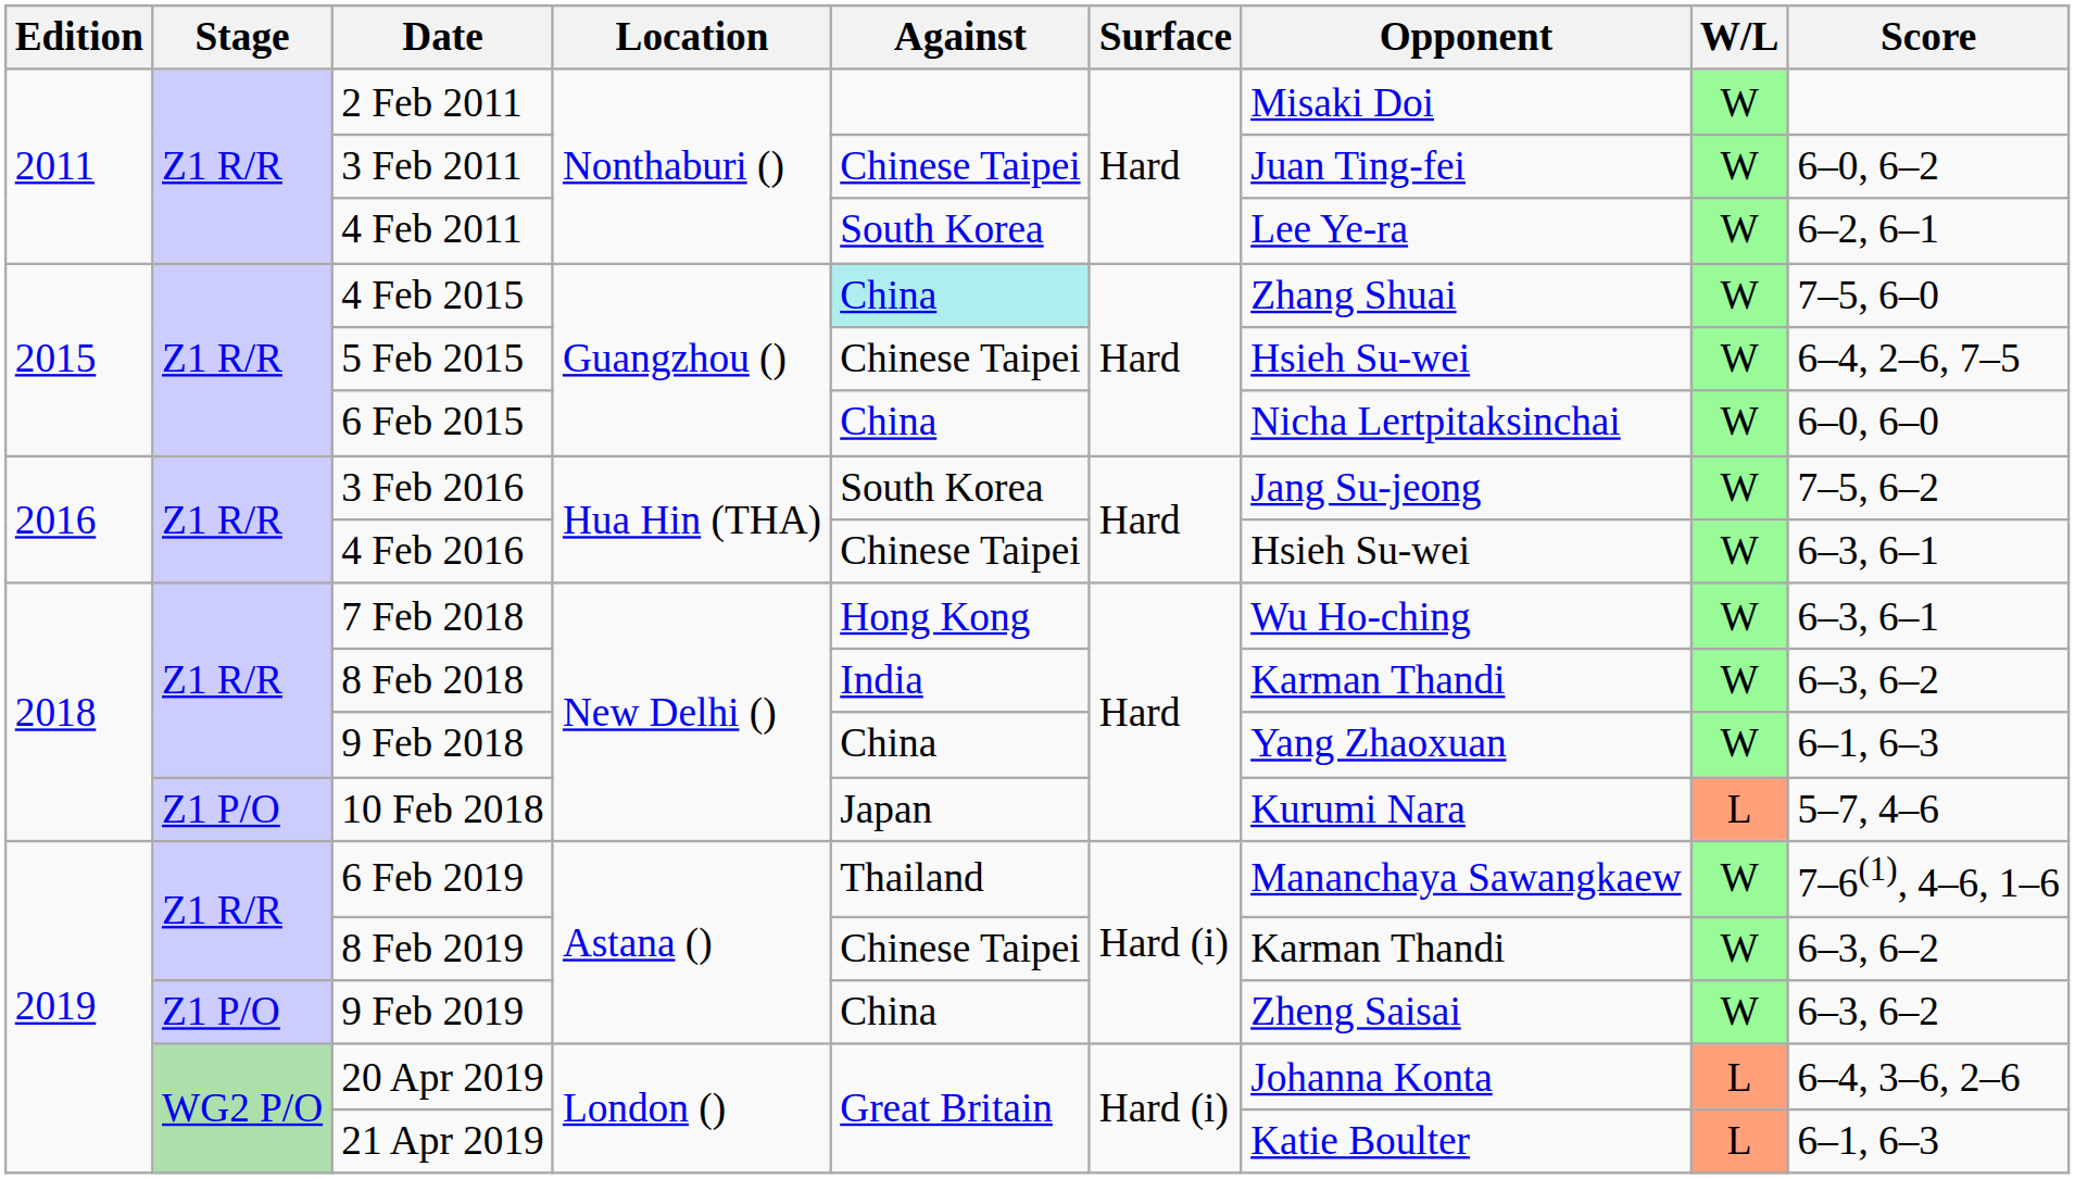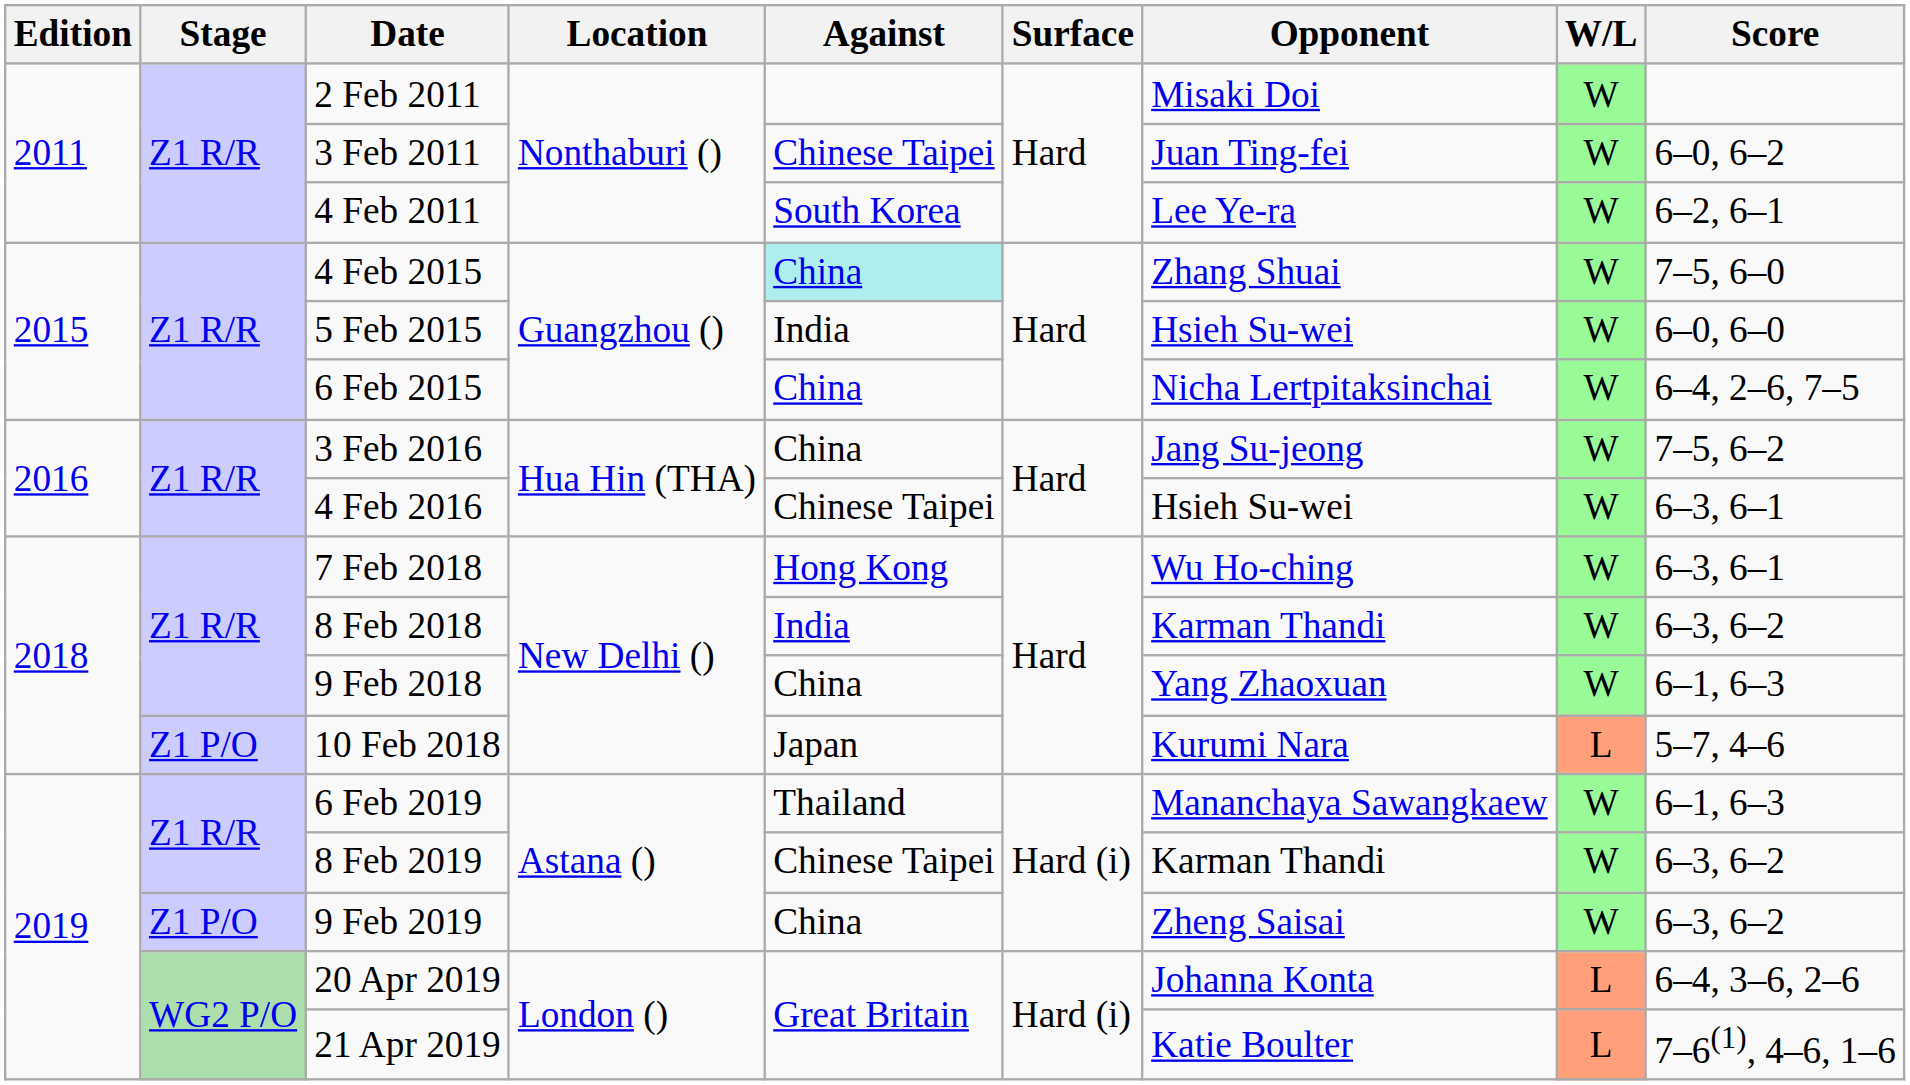5 Feb 2015 | Against: Chinese Taipei -> India
5 Feb 2015 | Score: 6–4, 2–6, 7–5 -> 6–0, 6–0
6 Feb 2015 | Score: 6–0, 6–0 -> 6–4, 2–6, 7–5
3 Feb 2016 | Against: South Korea -> China
6 Feb 2019 | Score: 7–6(1), 4–6, 1–6 -> 6–1, 6–3
21 Apr 2019 | Score: 6–1, 6–3 -> 7–6(1), 4–6, 1–6
